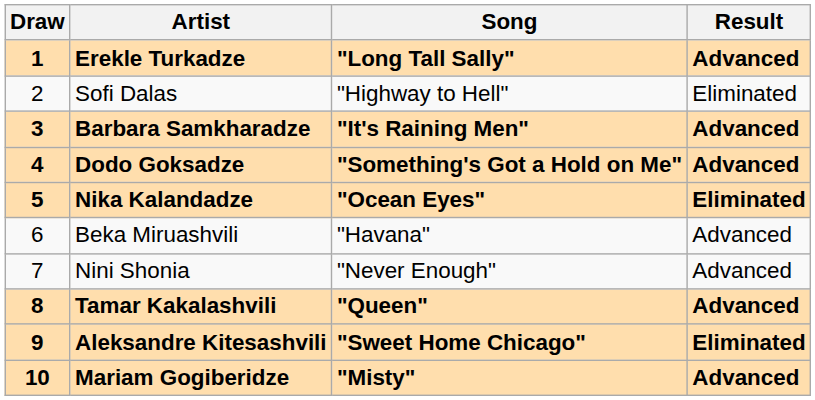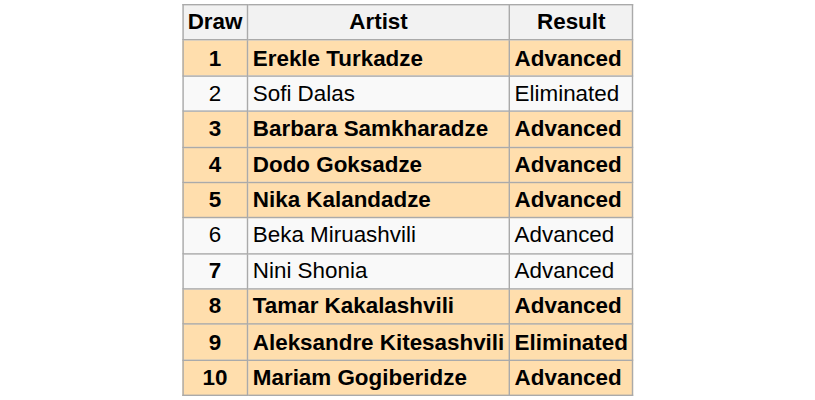- column: Song | "Long Tall Sally" | "Highway to Hell" | "It's Raining Men" | "Something's Got a Hold on Me" | "Ocean Eyes" | "Havana" | "Never Enough" | "Queen" | "Sweet Home Chicago" | "Misty"
Nika Kalandadze | Result: Eliminated -> Advanced
Nini Shonia | Draw: normal -> bold
